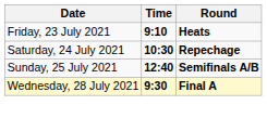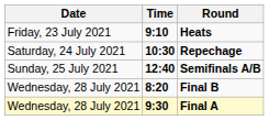+ row: Wednesday, 28 July 2021 | 8:20 | Final B
